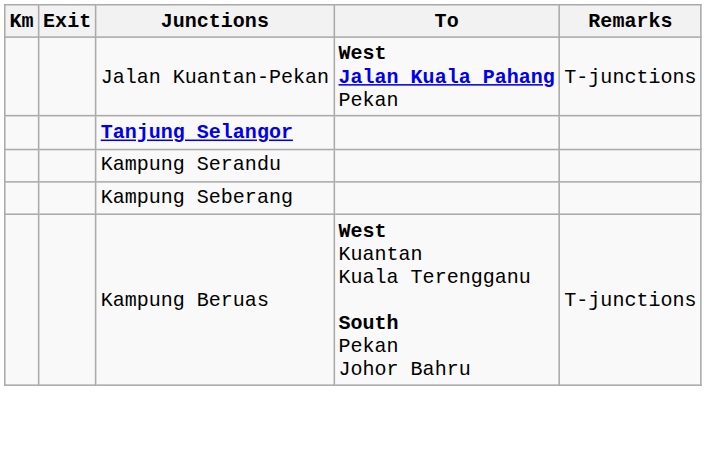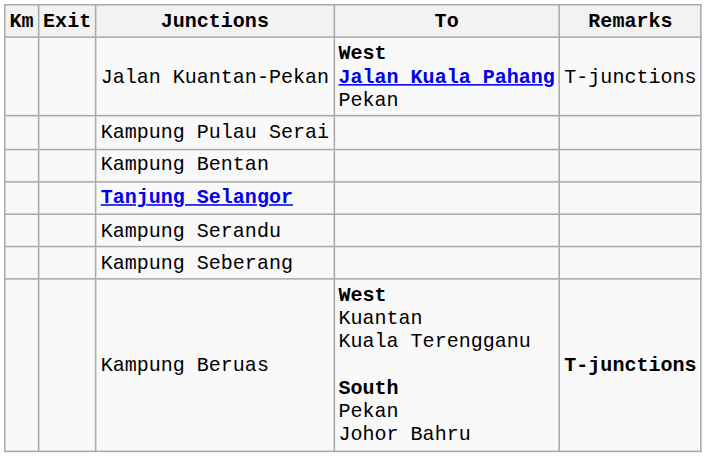+ row: Kampung Pulau Serai
+ row: Kampung Bentan
Kampung Beruas | Remarks: normal -> bold
